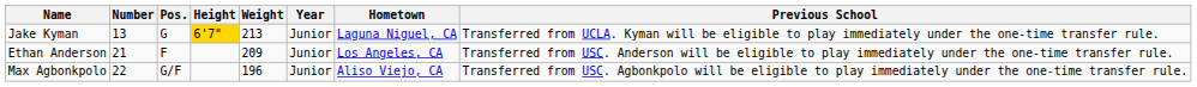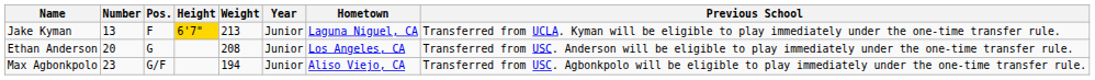Jake Kyman | Pos.: G -> F
Ethan Anderson | Number: 21 -> 20
Ethan Anderson | Pos.: F -> G
Ethan Anderson | Weight: 209 -> 208
Max Agbonkpolo | Number: 22 -> 23
Max Agbonkpolo | Weight: 196 -> 194
